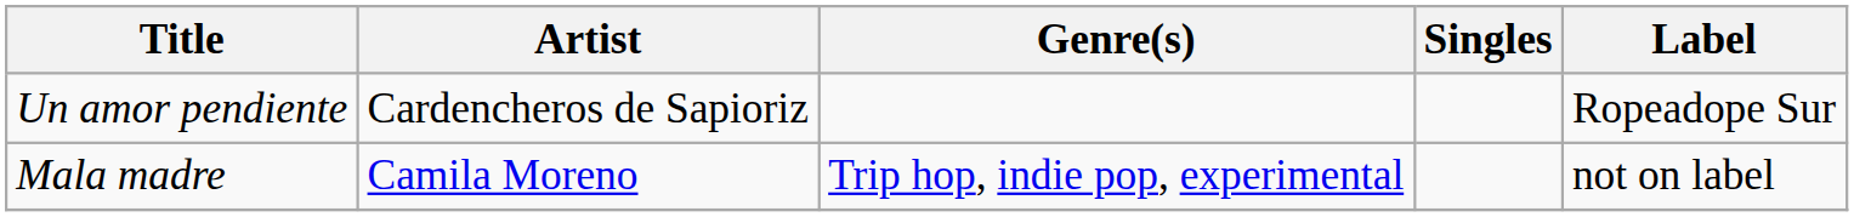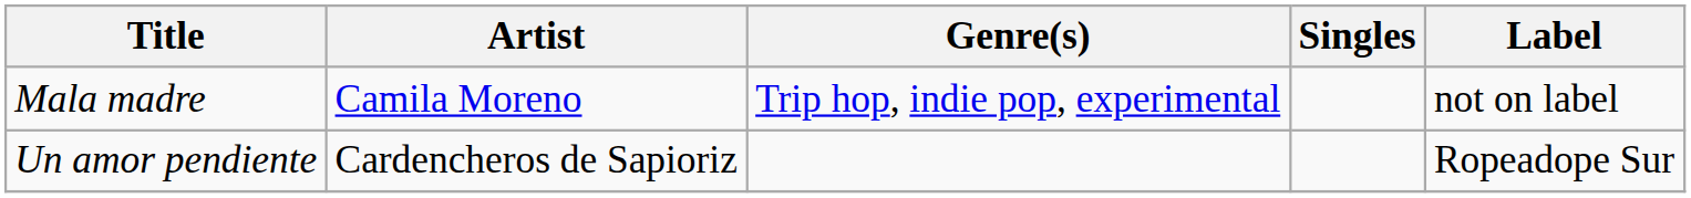rows swapped: Un amor pendiente <-> Mala madre
